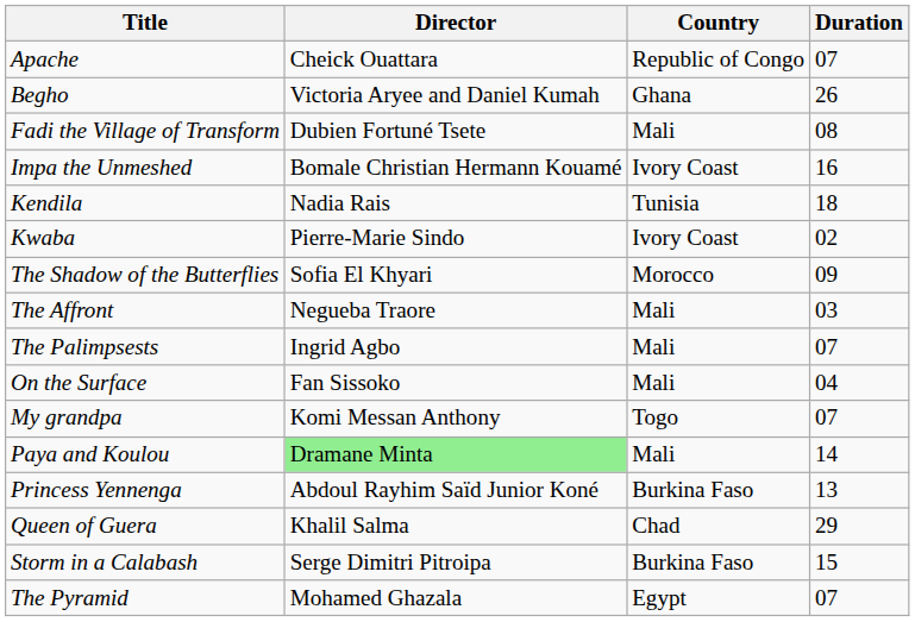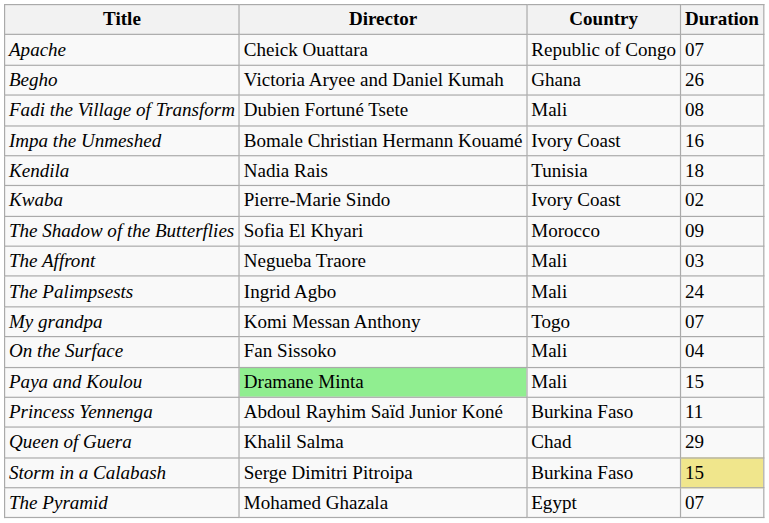The Palimpsests | Duration: 07 -> 24
rows swapped: My grandpa <-> On the Surface
Paya and Koulou | Duration: 14 -> 15
Princess Yennenga | Duration: 13 -> 11
Storm in a Calabash | Duration: no background -> khaki background
